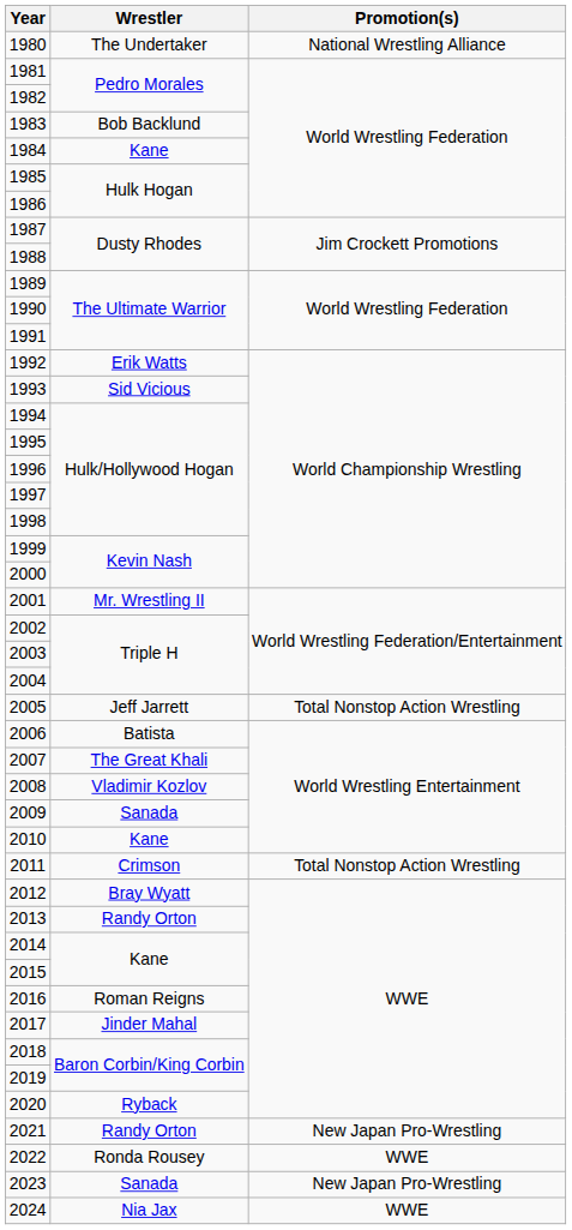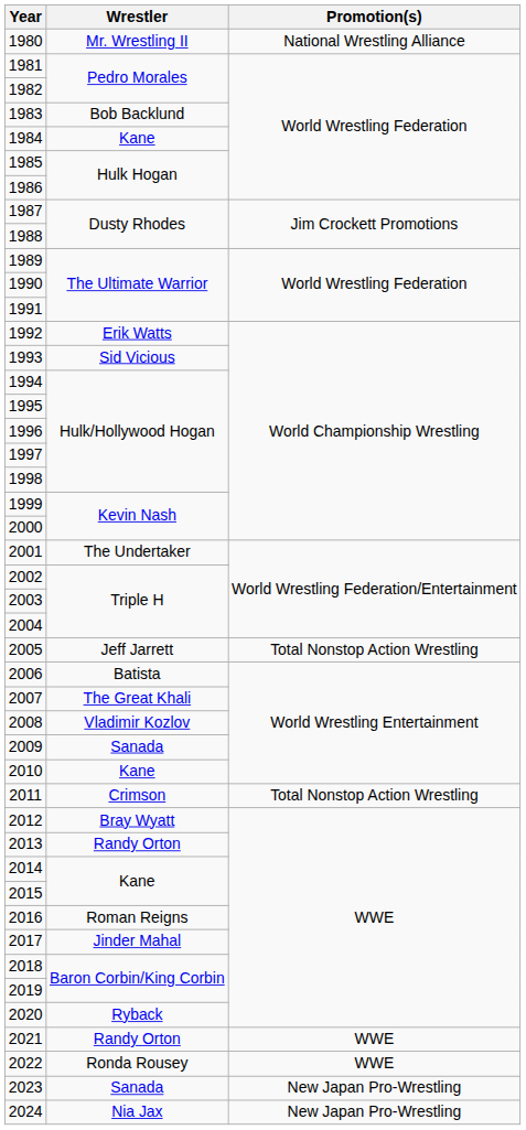1980 | Wrestler: The Undertaker -> Mr. Wrestling II
2001 | Wrestler: Mr. Wrestling II -> The Undertaker
2021 | Promotion(s): New Japan Pro-Wrestling -> WWE
2024 | Promotion(s): WWE -> New Japan Pro-Wrestling
